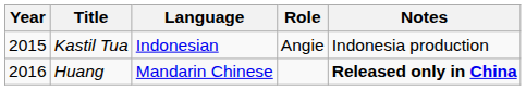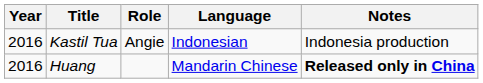columns swapped: Language <-> Role
Kastil Tua | Year: 2015 -> 2016
